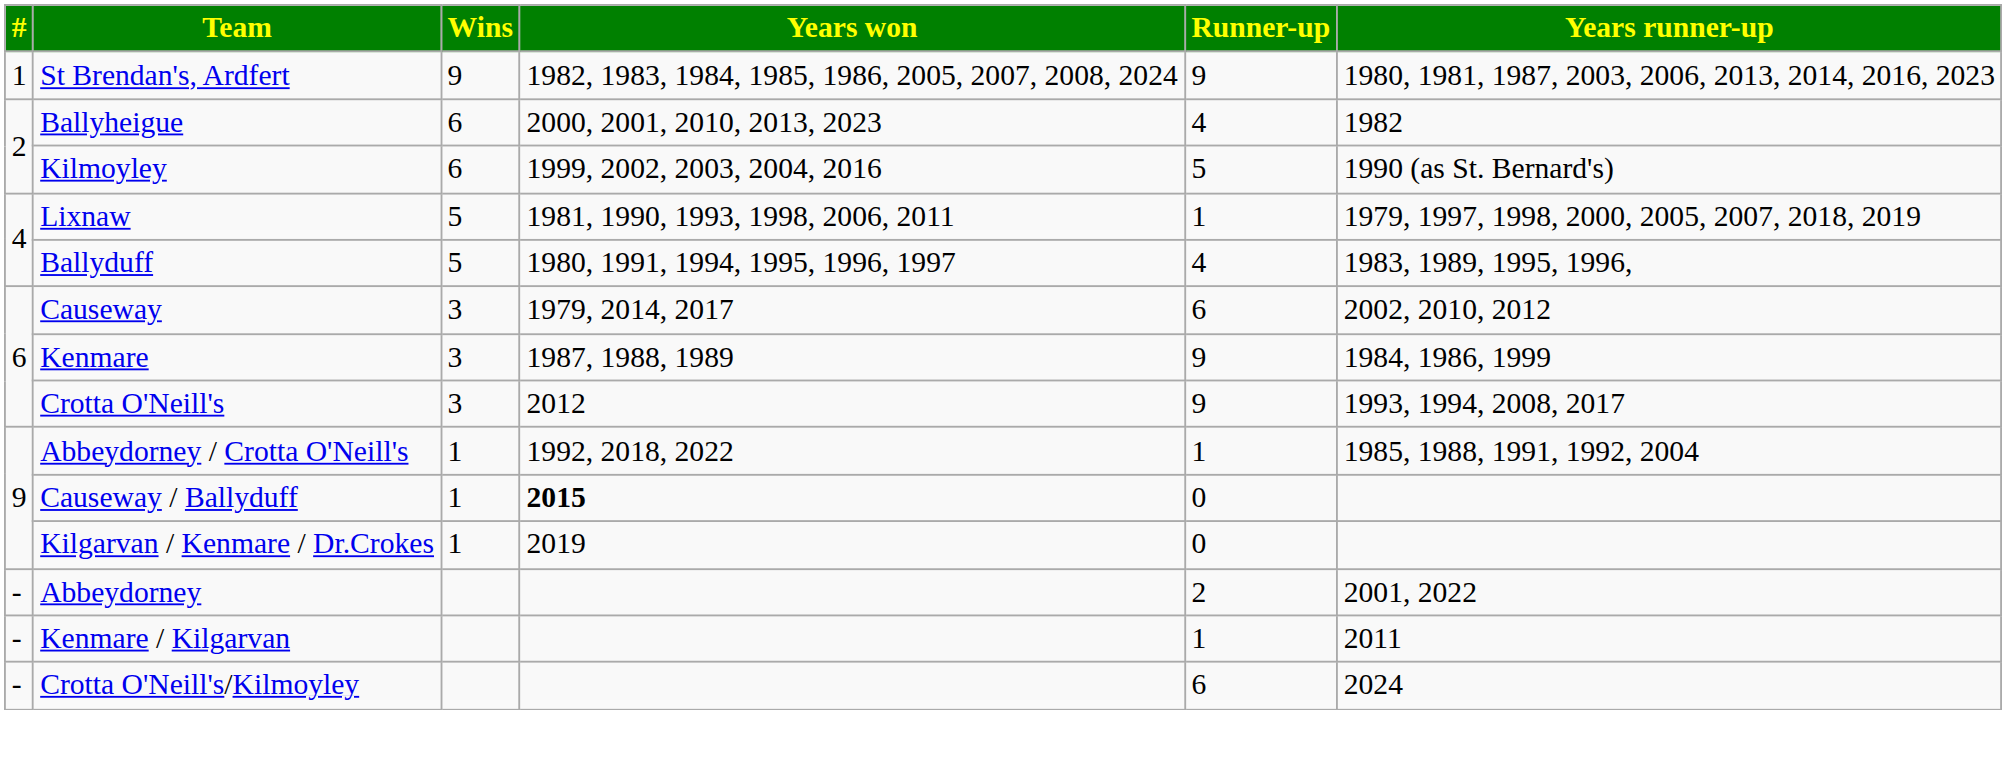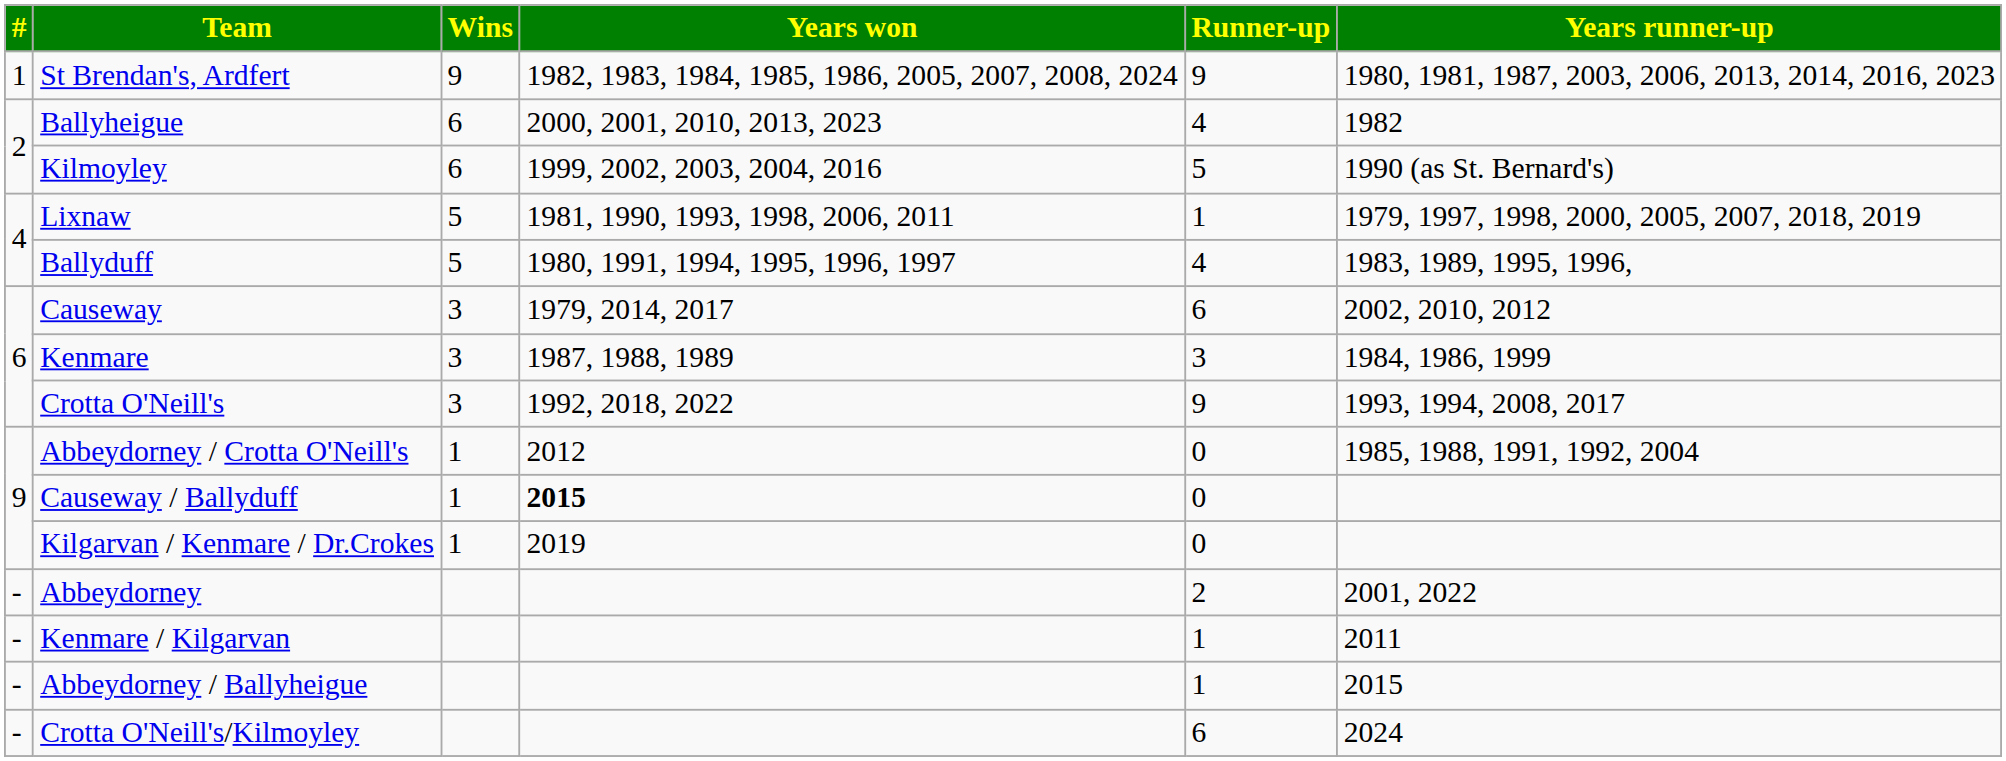Kenmare | Runner-up: 9 -> 3
Crotta O'Neill's | Years won: 2012 -> 1992, 2018, 2022
Abbeydorney / Crotta O'Neill's | Years won: 1992, 2018, 2022 -> 2012
Abbeydorney / Crotta O'Neill's | Runner-up: 1 -> 0
+ row: - | Abbeydorney / Ballyheigue | 1 | 2015
